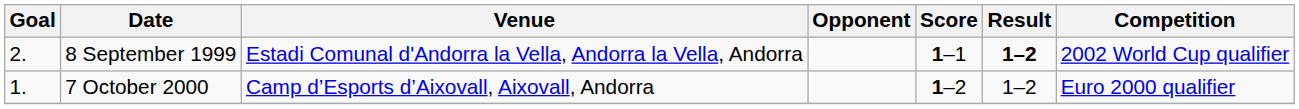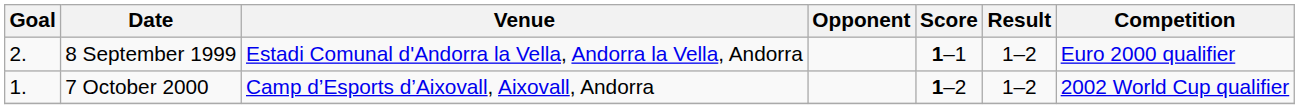8 September 1999 | Result: bold -> normal
8 September 1999 | Competition: 2002 World Cup qualifier -> Euro 2000 qualifier
7 October 2000 | Competition: Euro 2000 qualifier -> 2002 World Cup qualifier
